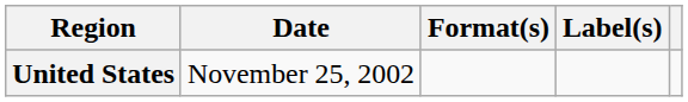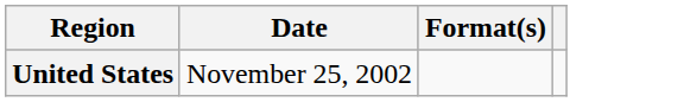- column: Label(s)
